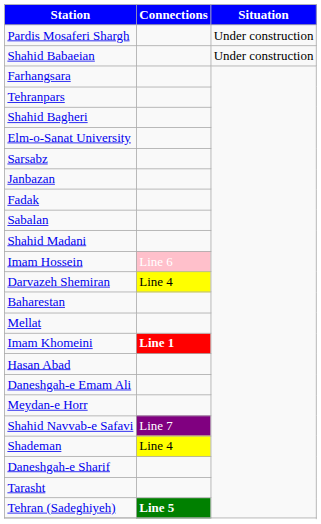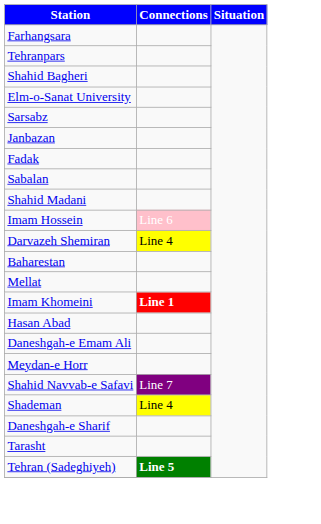- row: Pardis Mosaferi Shargh | Under construction
- row: Shahid Babaeian | Under construction
